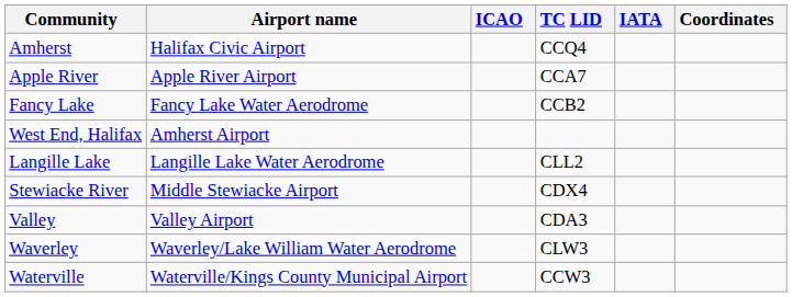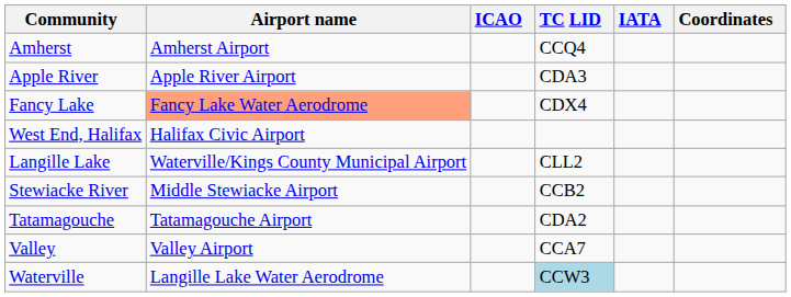Amherst | Airport name: Halifax Civic Airport -> Amherst Airport
Apple River | TC LID: CCA7 -> CDA3
Fancy Lake | Airport name: no background -> lightsalmon background
Fancy Lake | TC LID: CCB2 -> CDX4
West End, Halifax | Airport name: Amherst Airport -> Halifax Civic Airport
Langille Lake | Airport name: Langille Lake Water Aerodrome -> Waterville/Kings County Municipal Airport
Stewiacke River | TC LID: CDX4 -> CCB2
+ row: Tatamagouche | Tatamagouche Airport | CDA2
Valley | TC LID: CDA3 -> CCA7
- row: Waverley | Waverley/Lake William Water Aerodrome | CLW3
Waterville | Airport name: Waterville/Kings County Municipal Airport -> Langille Lake Water Aerodrome
Waterville | TC LID: no background -> lightblue background
